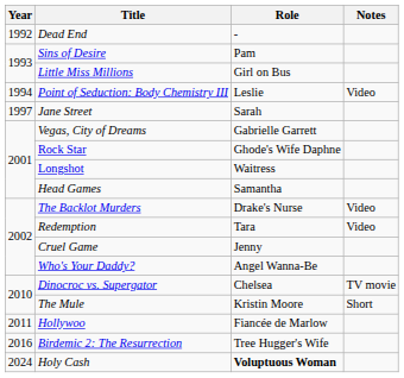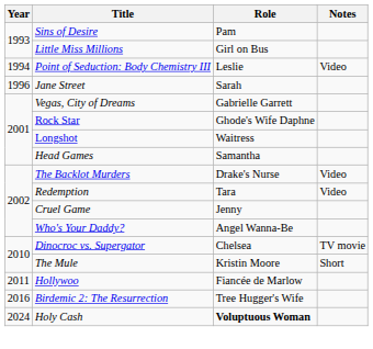- row: 1992 | Dead End | -
Jane Street | Year: 1997 -> 1996
